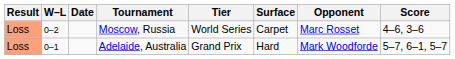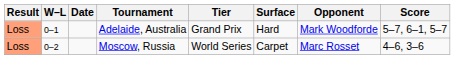rows swapped: Adelaide, Australia <-> Moscow, Russia
